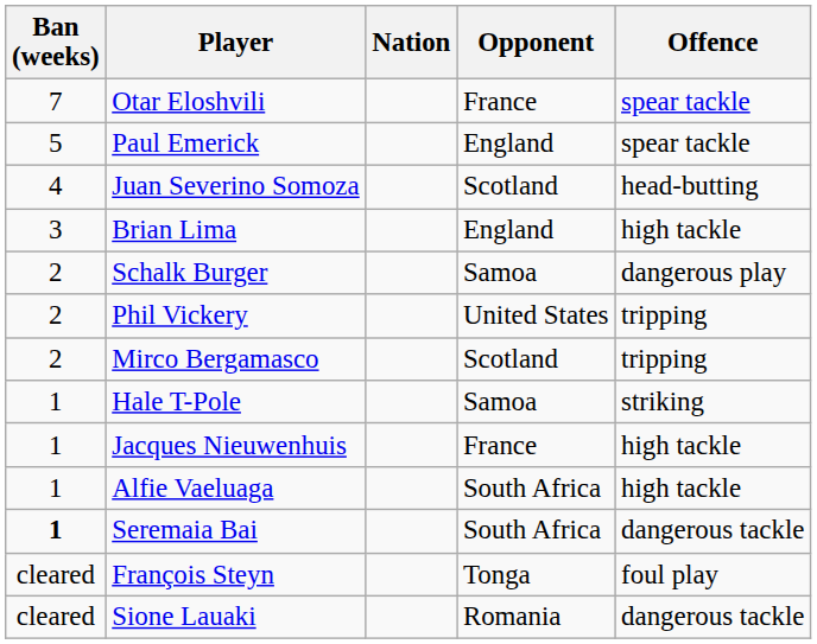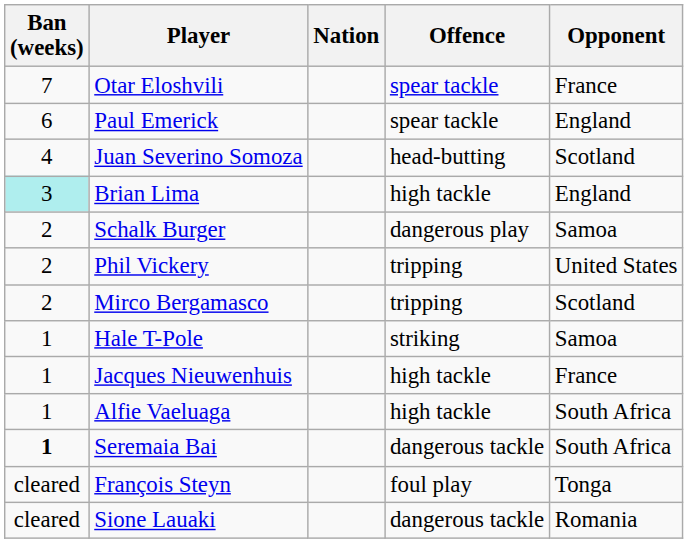columns swapped: Opponent <-> Offence
Paul Emerick | Ban (weeks): 5 -> 6
Brian Lima | Ban (weeks): no background -> paleturquoise background
